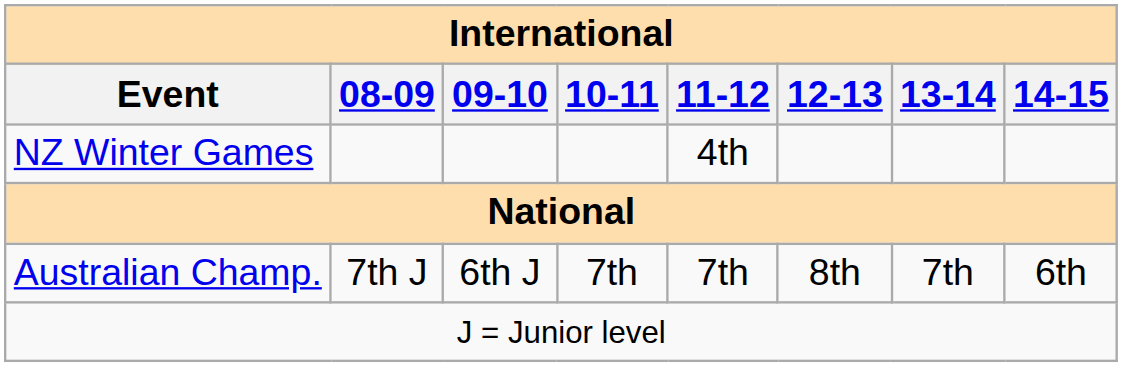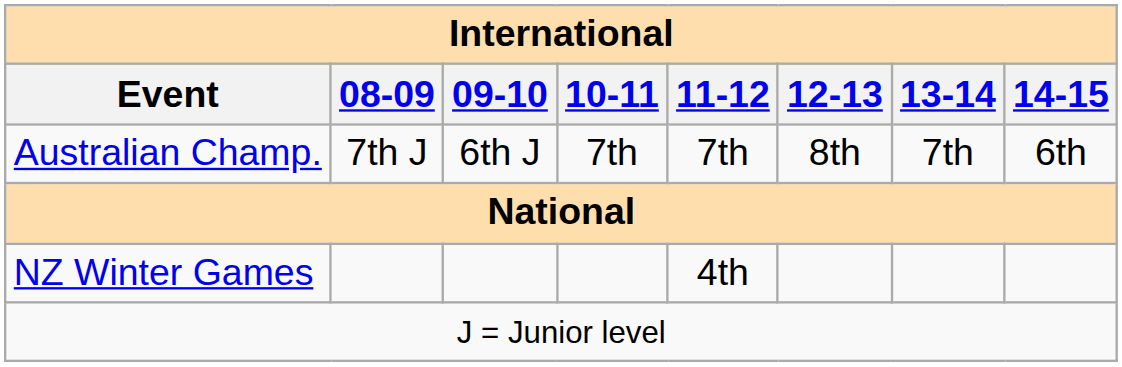rows swapped: NZ Winter Games <-> Australian Champ.
